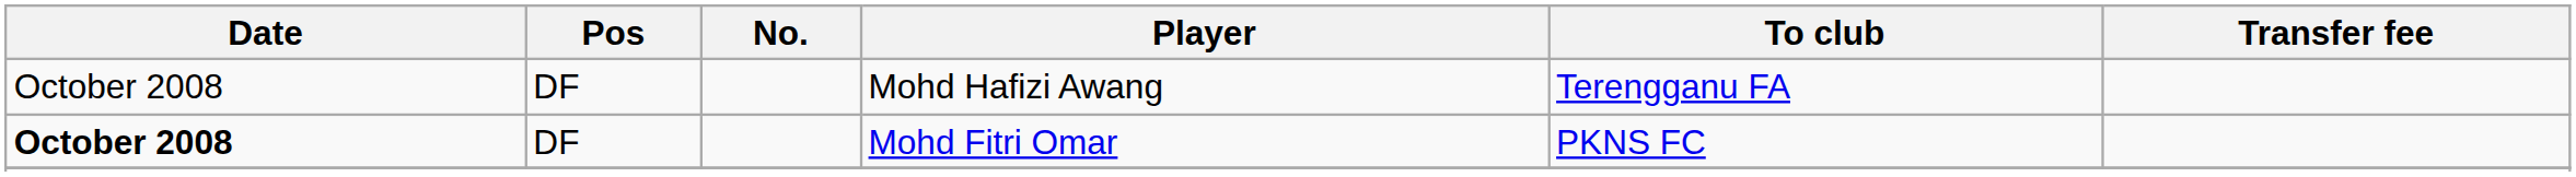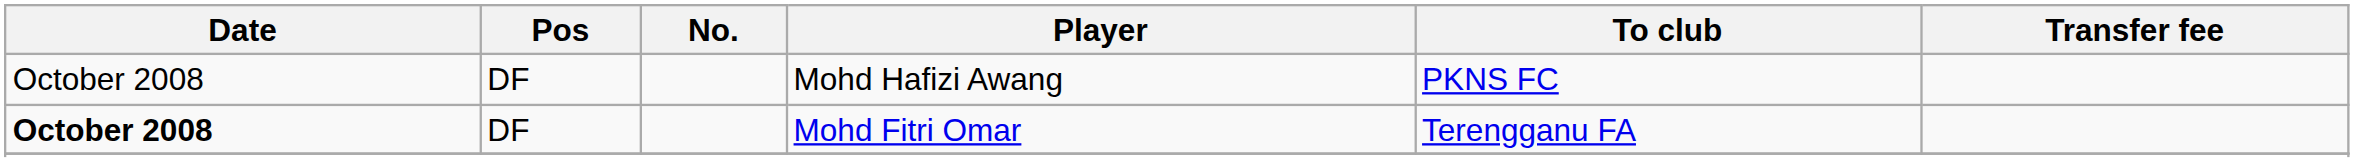Mohd Hafizi Awang | To club: Terengganu FA -> PKNS FC
Mohd Fitri Omar | To club: PKNS FC -> Terengganu FA
